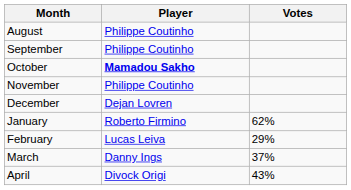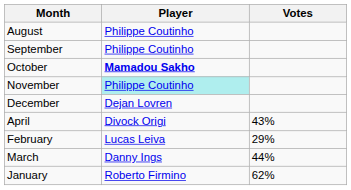November | Player: no background -> paleturquoise background
rows swapped: January <-> April
March | Votes: 37% -> 44%
